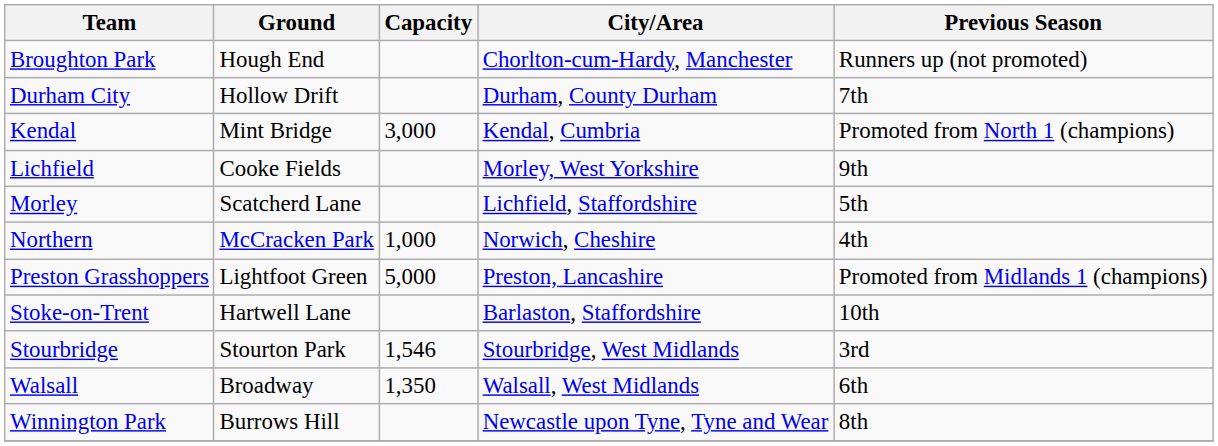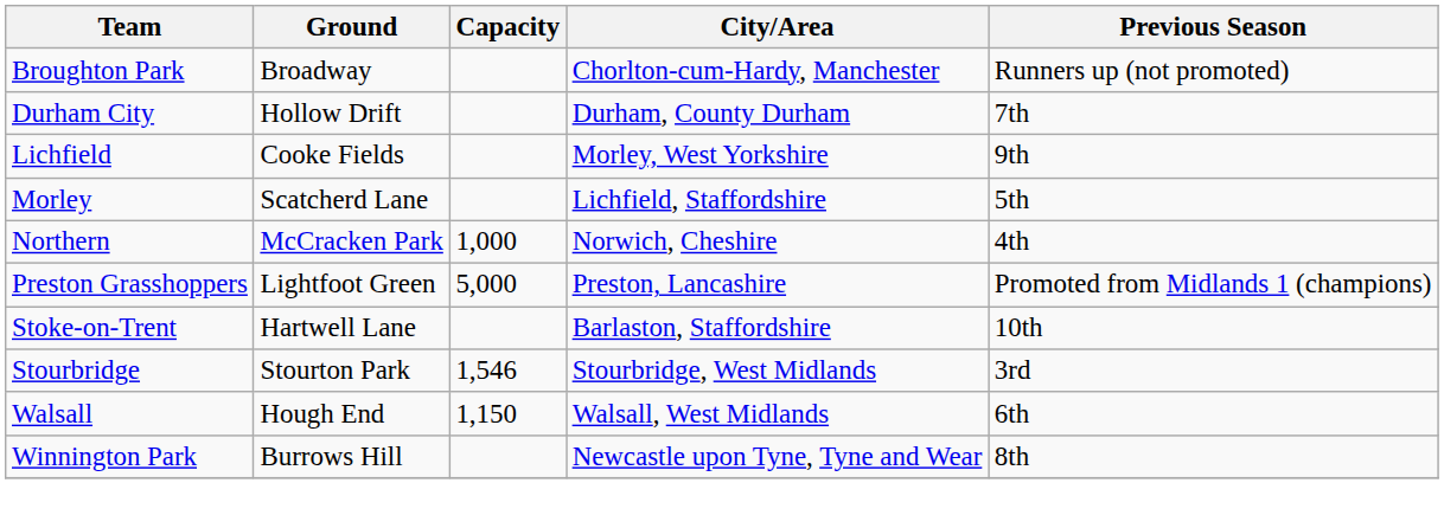Broughton Park | Ground: Hough End -> Broadway
- row: Kendal | Mint Bridge | 3,000 | Kendal, Cumbria | Promoted from North 1 (champions)
Walsall | Ground: Broadway -> Hough End
Walsall | Capacity: 1,350 -> 1,150
